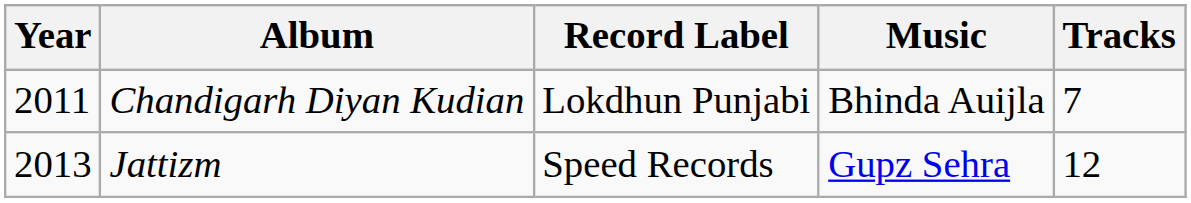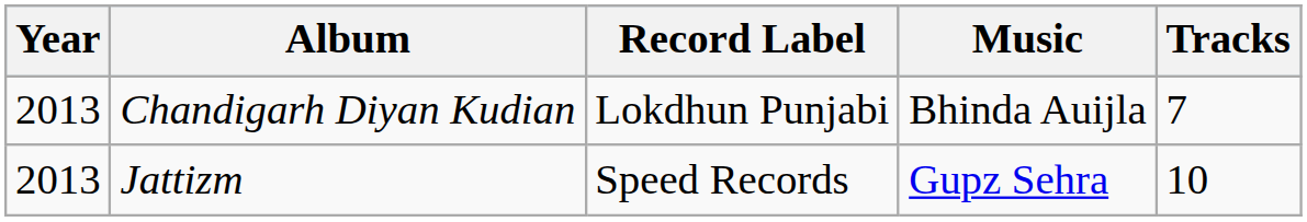Chandigarh Diyan Kudian | Year: 2011 -> 2013
Jattizm | Tracks: 12 -> 10
